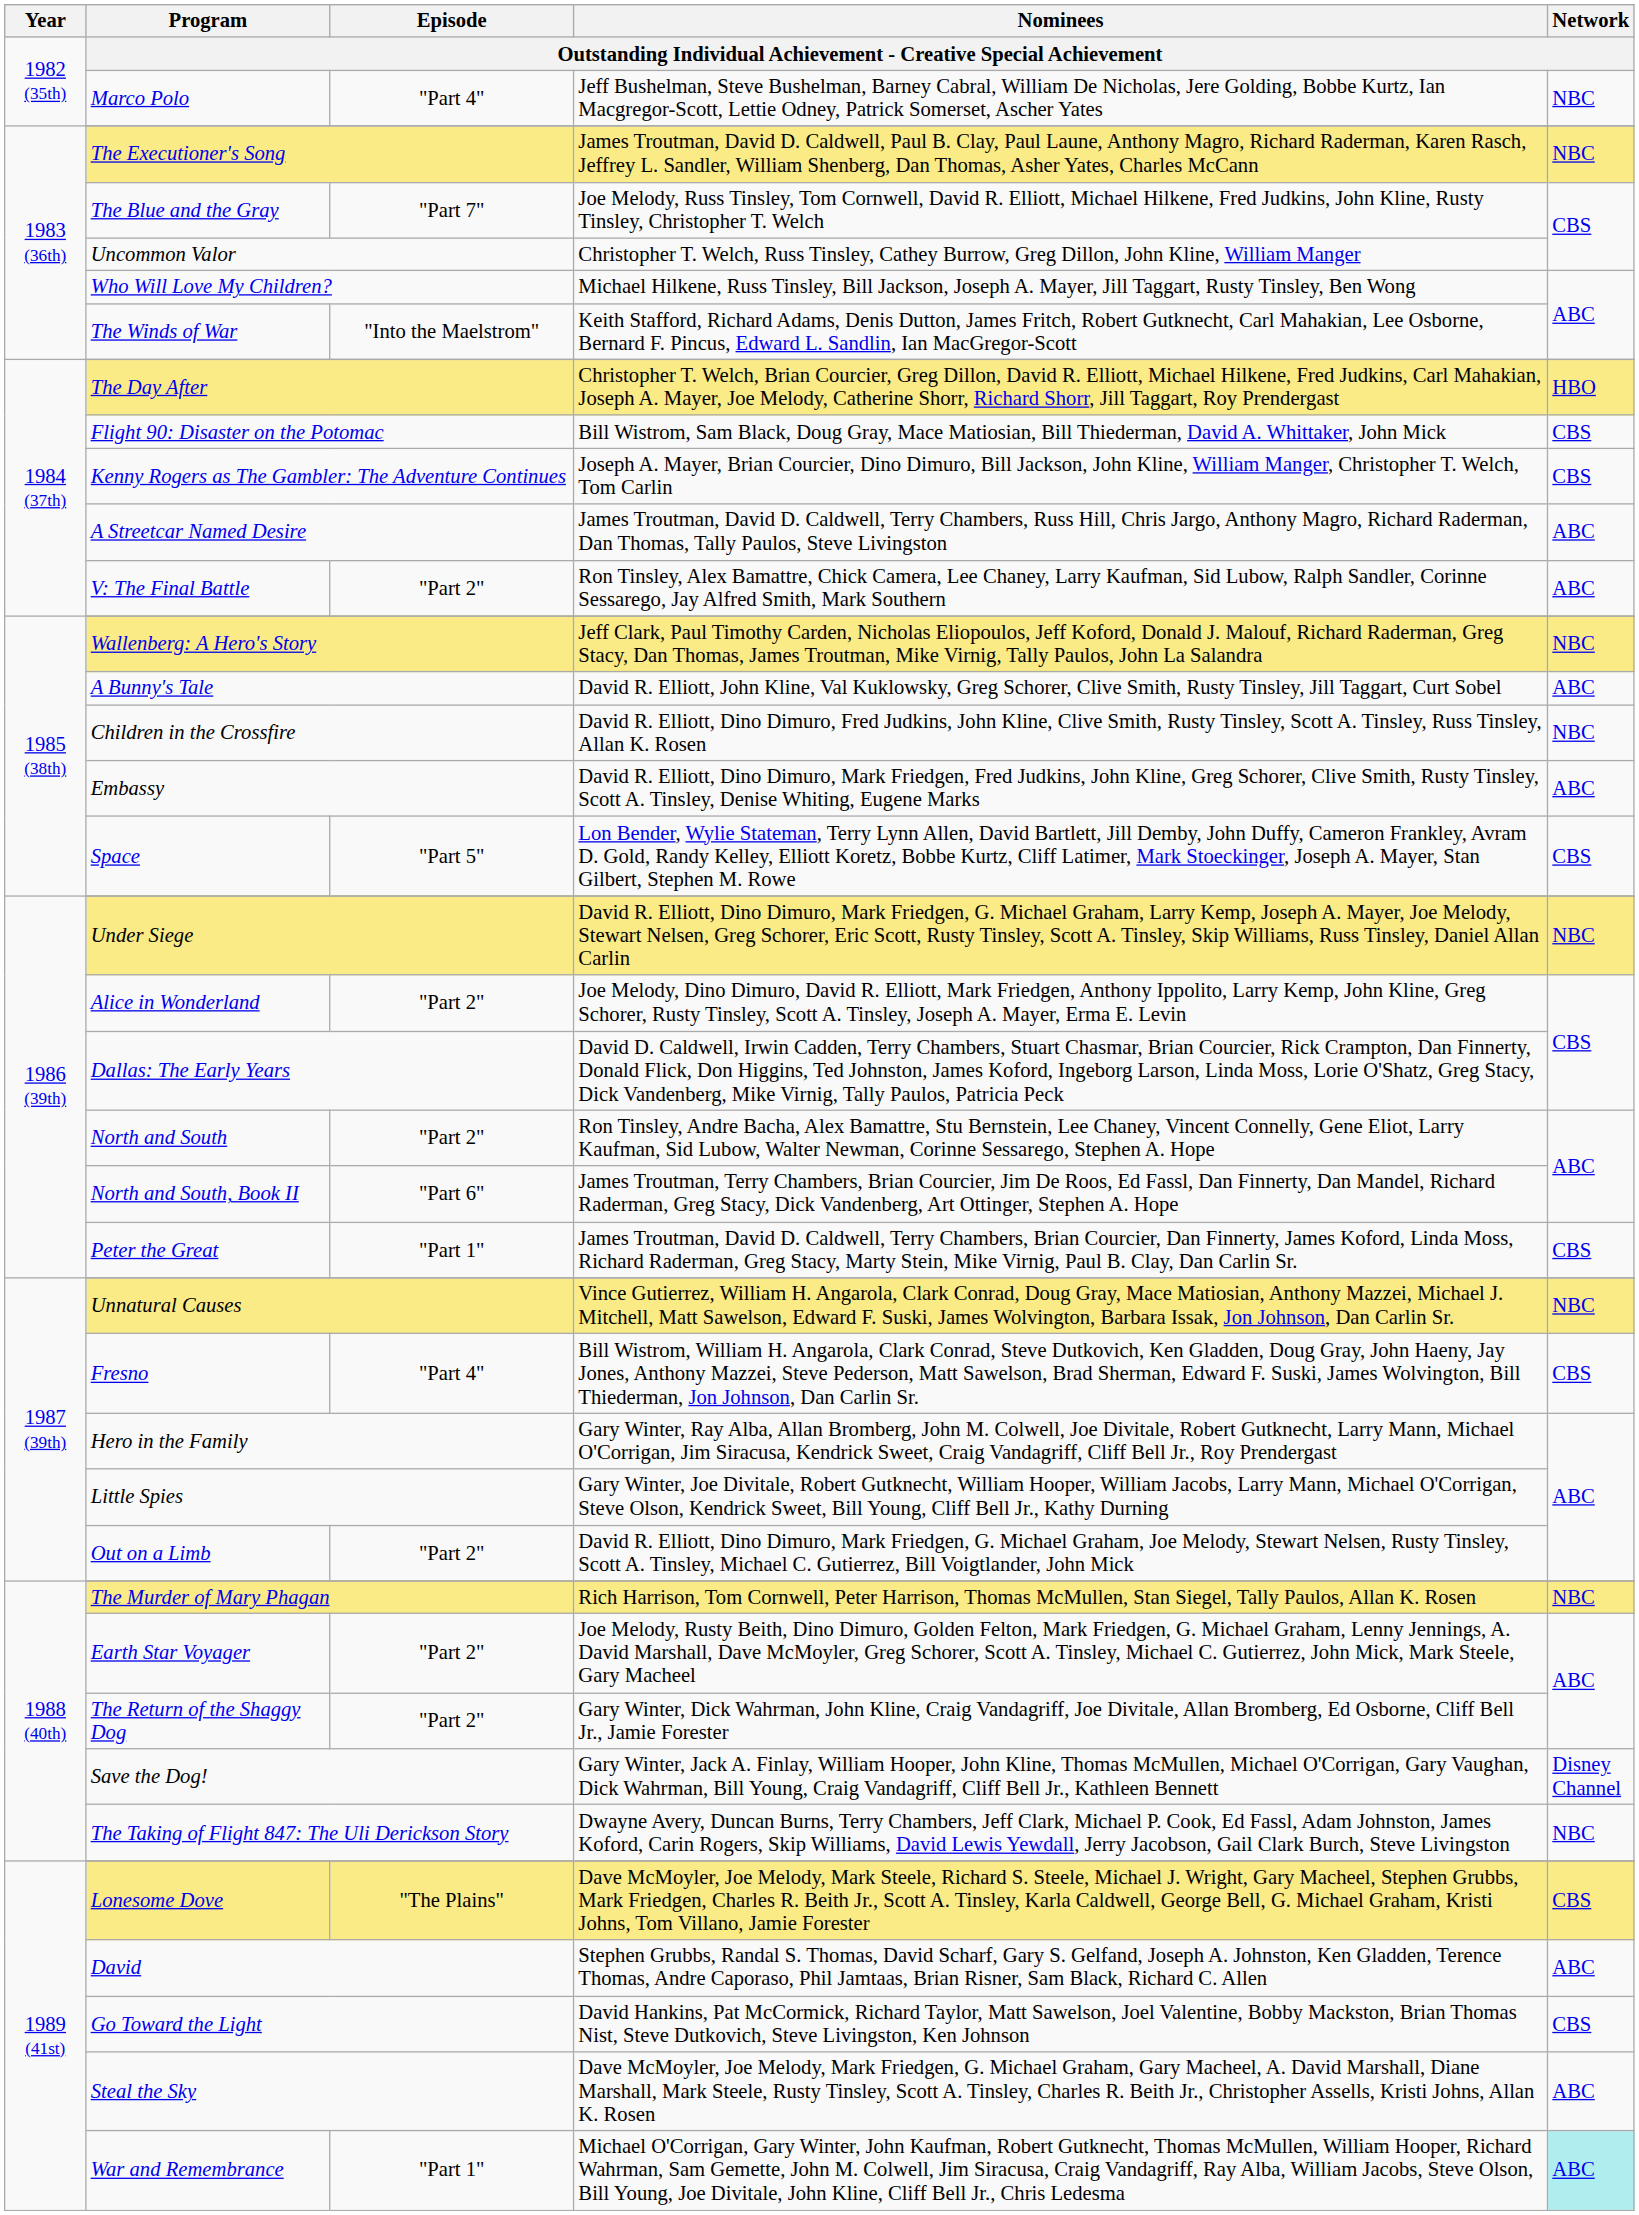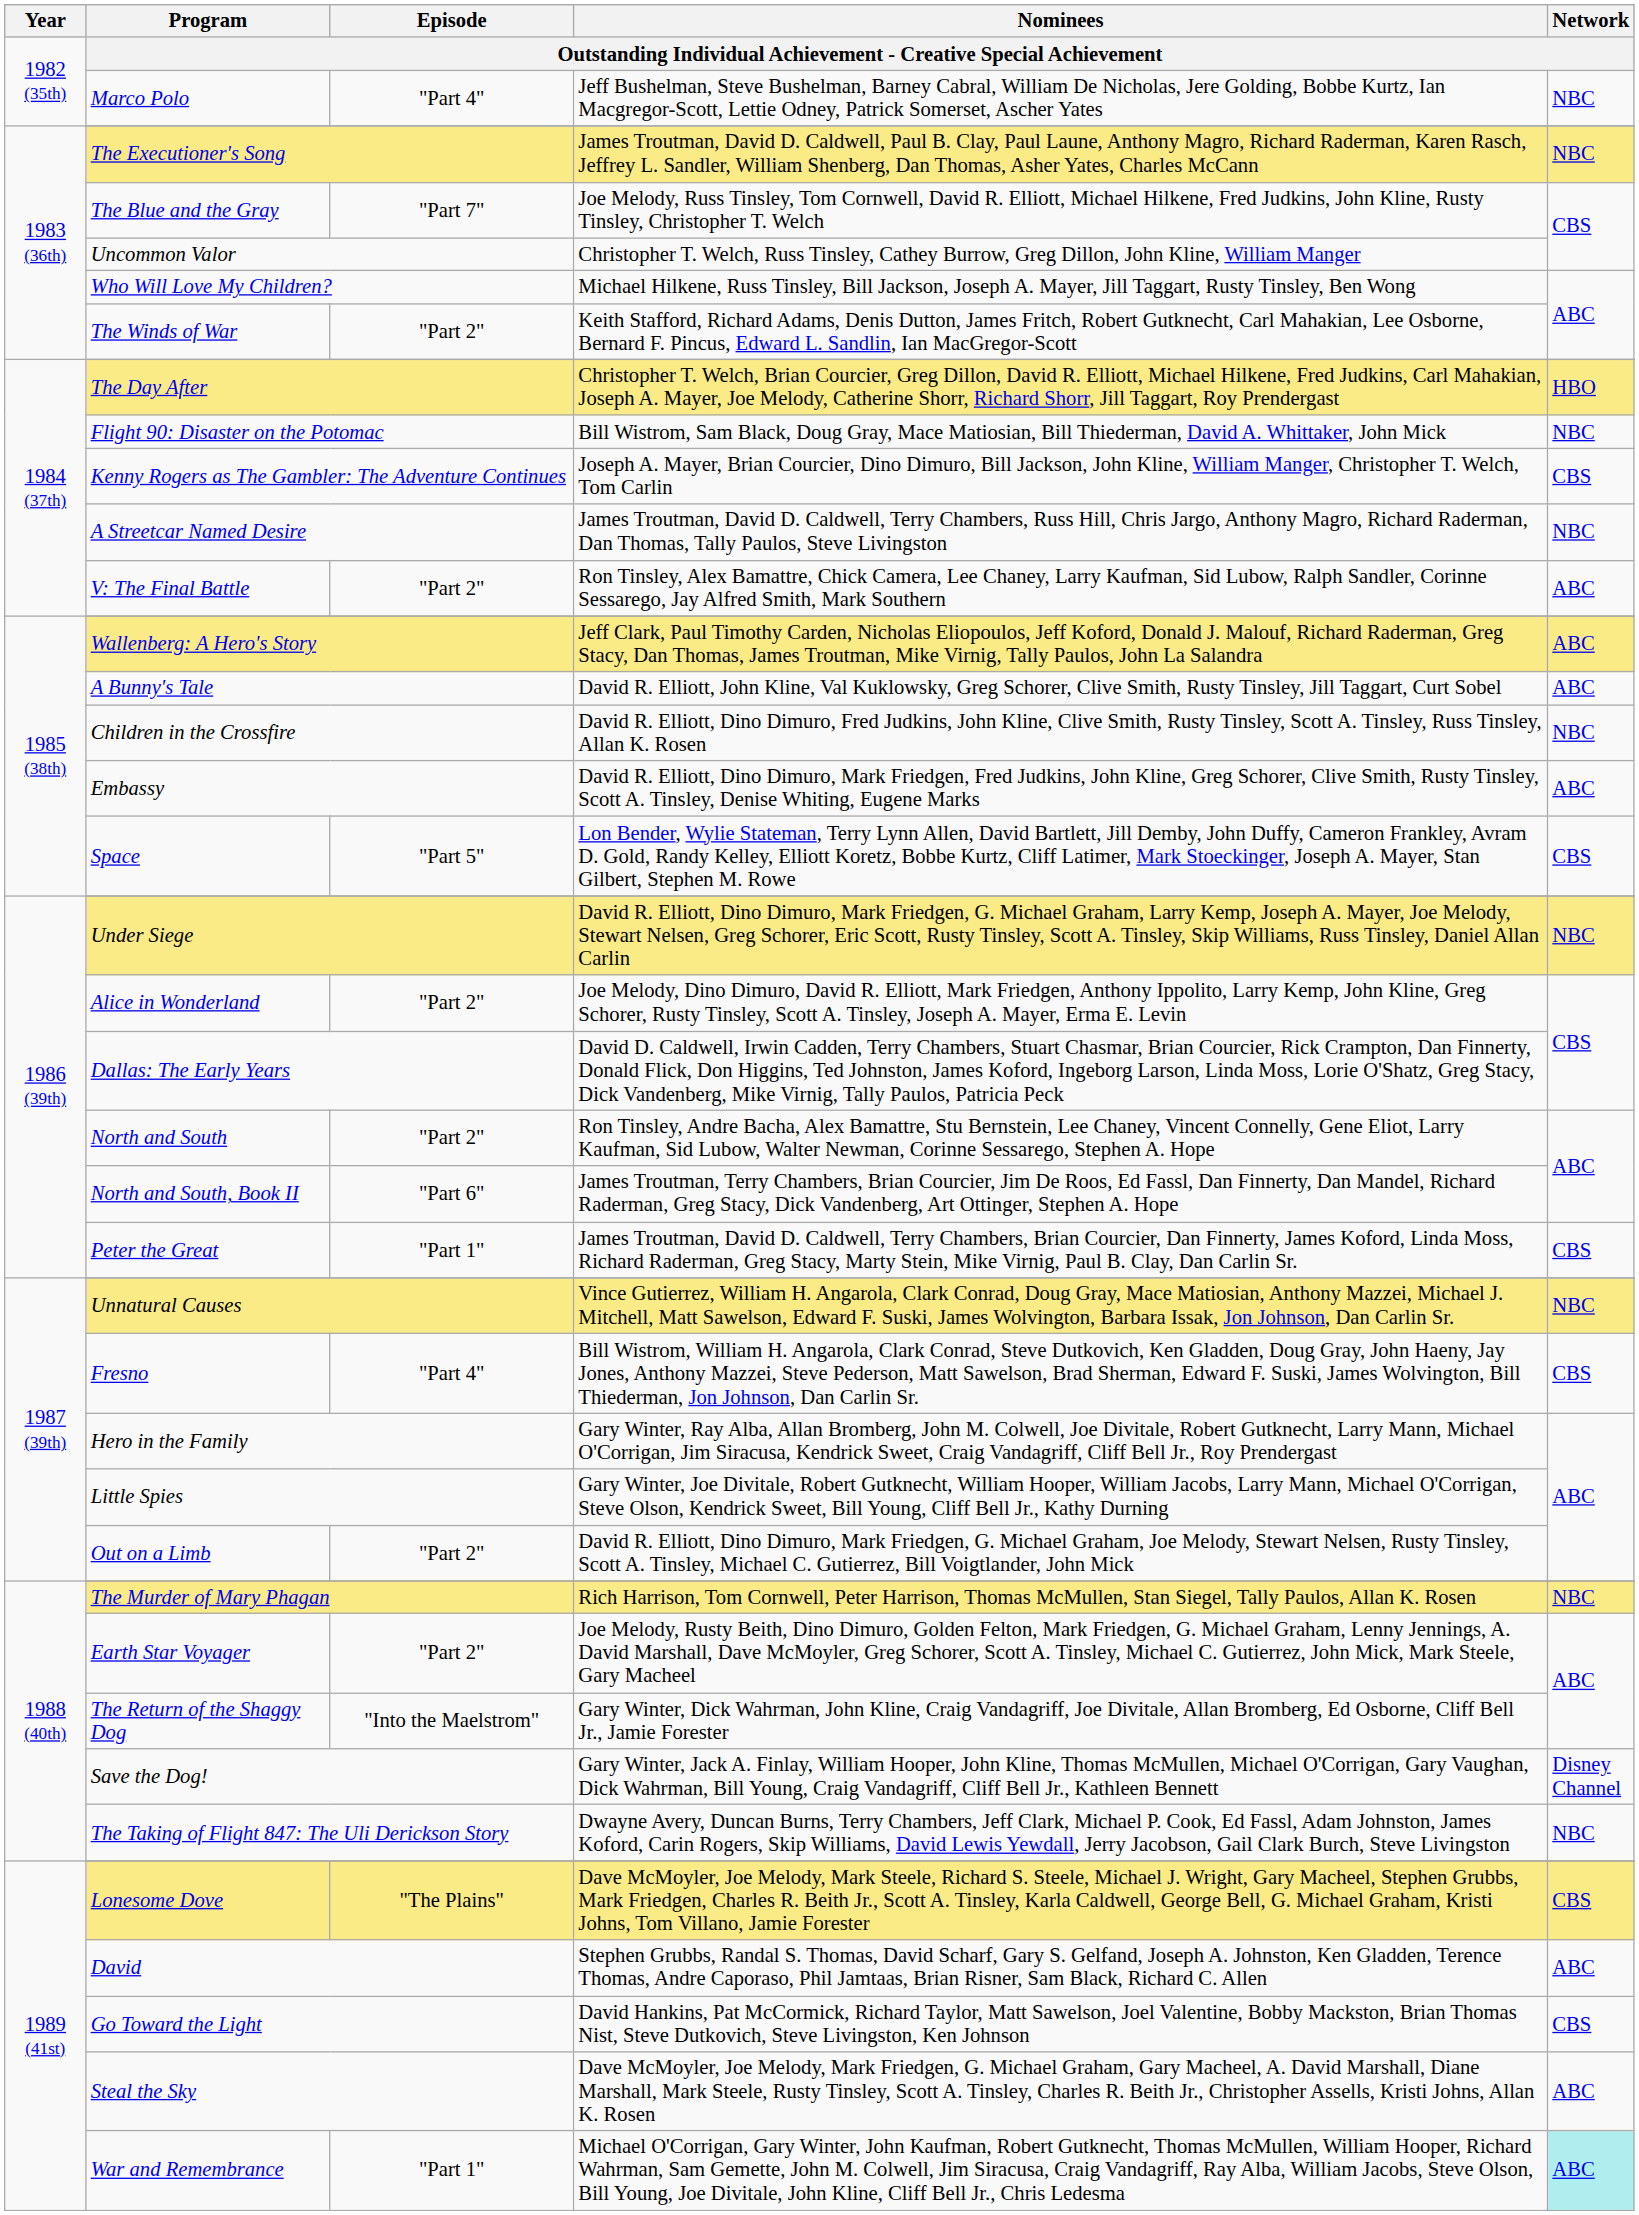The Winds of War | Episode: "Into the Maelstrom" -> "Part 2"
Flight 90: Disaster on the Potomac | Network: CBS -> NBC
A Streetcar Named Desire | Network: ABC -> NBC
Wallenberg: A Hero's Story | Network: NBC -> ABC
The Return of the Shaggy Dog | Episode: "Part 2" -> "Into the Maelstrom"
